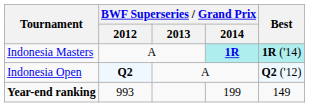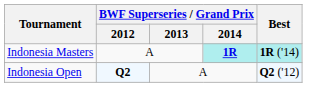- row: Year-end ranking | 993 | 199 | 149
